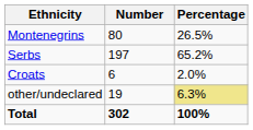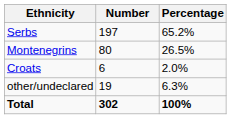rows swapped: Serbs <-> Montenegrins
other/undeclared | Percentage: khaki background -> no background
